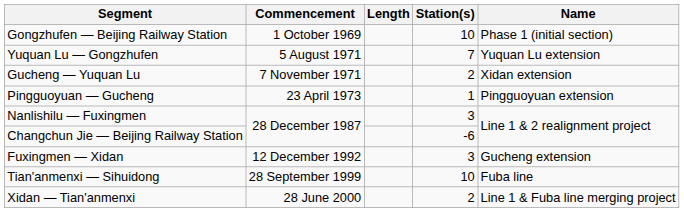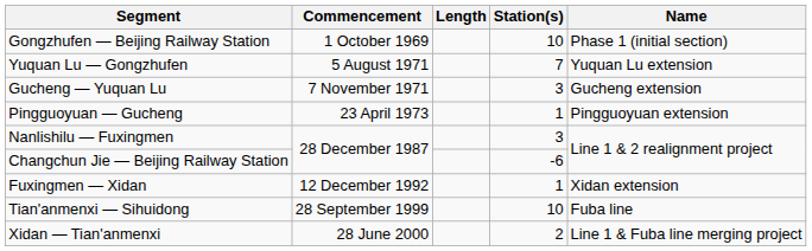Gucheng — Yuquan Lu | Station(s): 2 -> 3
Gucheng — Yuquan Lu | Name: Xidan extension -> Gucheng extension
Fuxingmen — Xidan | Station(s): 3 -> 1
Fuxingmen — Xidan | Name: Gucheng extension -> Xidan extension
